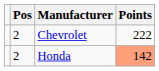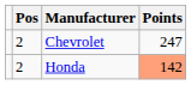Chevrolet | Points: 222 -> 247
